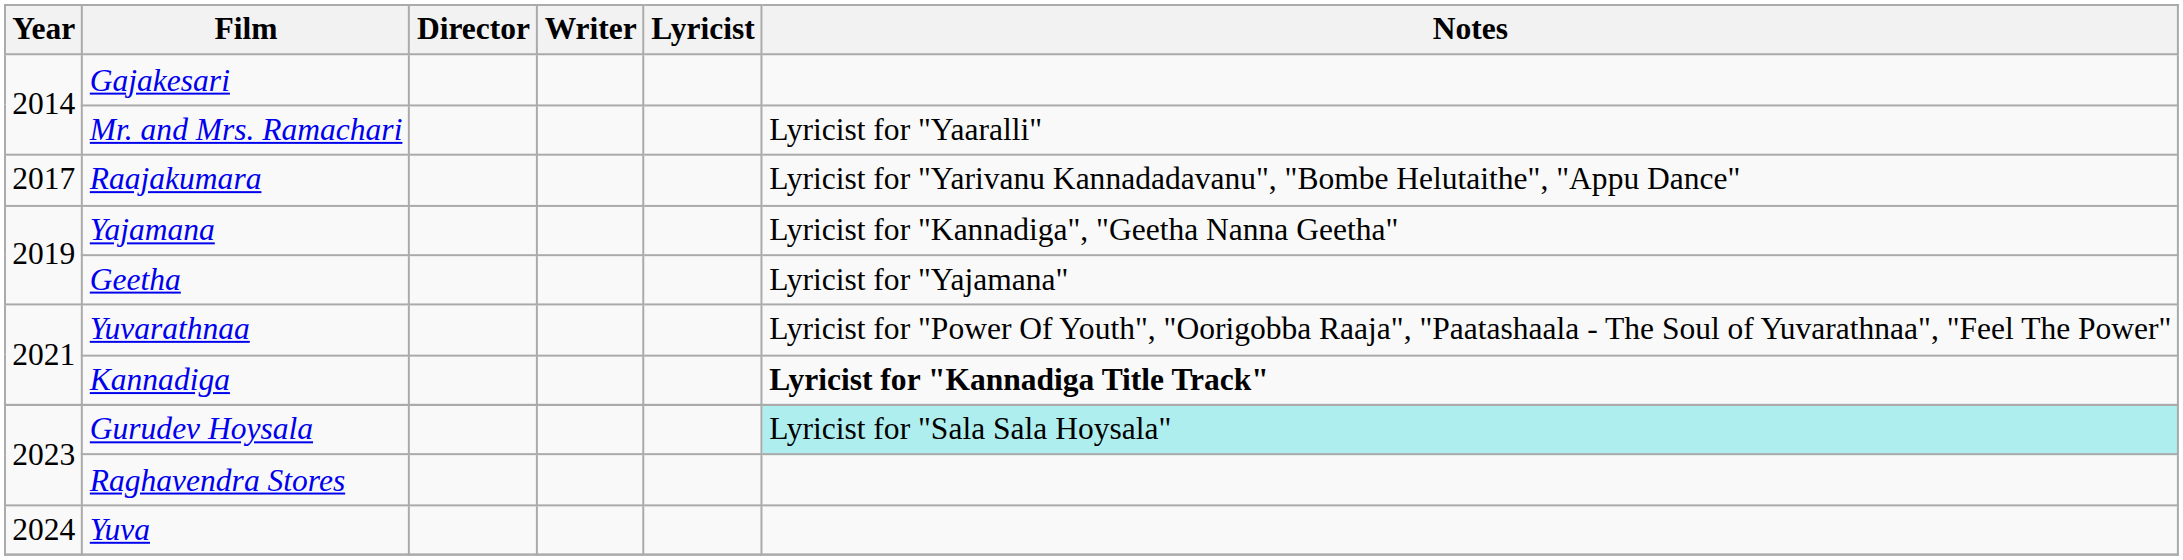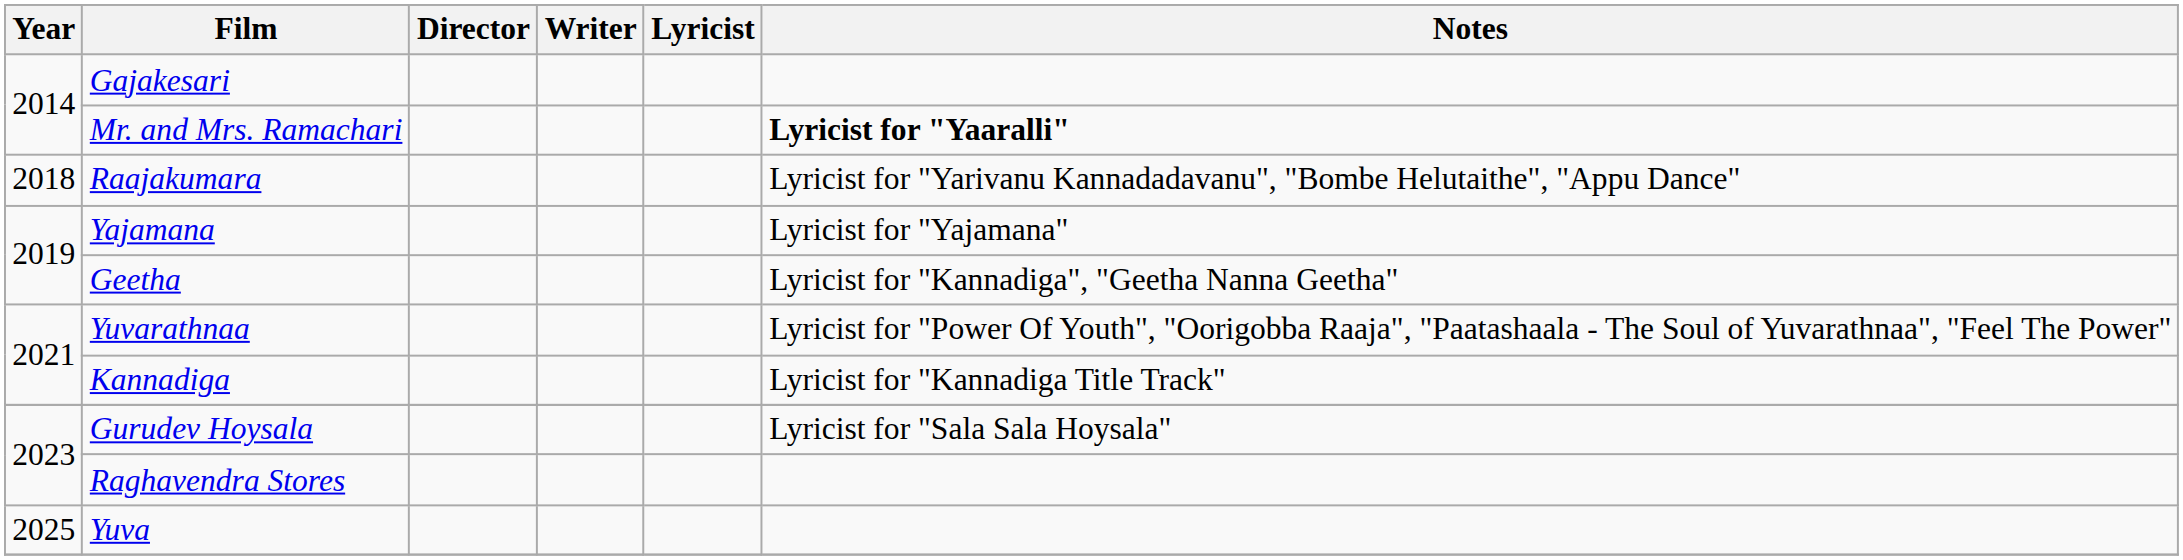Mr. and Mrs. Ramachari | Notes: normal -> bold
Raajakumara | Year: 2017 -> 2018
Yajamana | Notes: Lyricist for "Kannadiga", "Geetha Nanna Geetha" -> Lyricist for "Yajamana"
Geetha | Notes: Lyricist for "Yajamana" -> Lyricist for "Kannadiga", "Geetha Nanna Geetha"
Kannadiga | Notes: bold -> normal
Gurudev Hoysala | Notes: paleturquoise background -> no background
Yuva | Year: 2024 -> 2025
